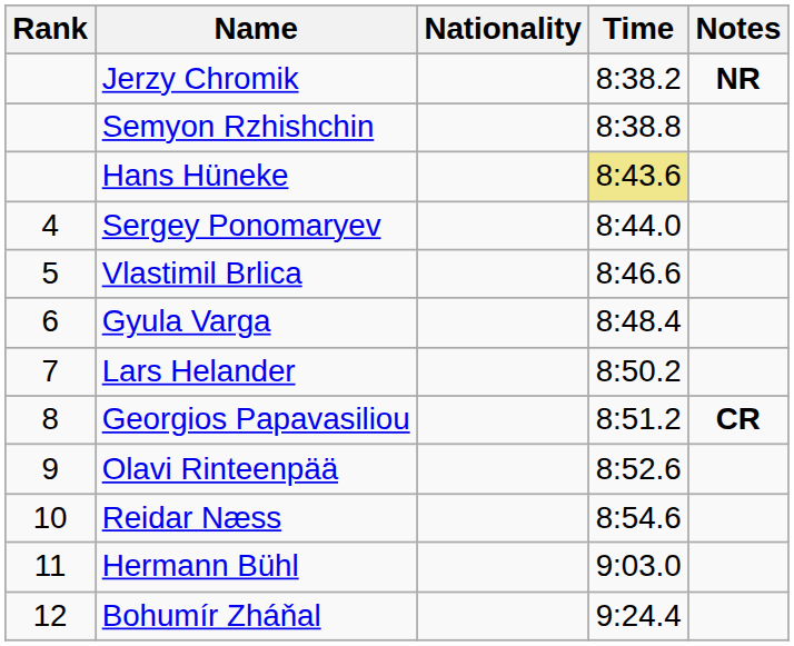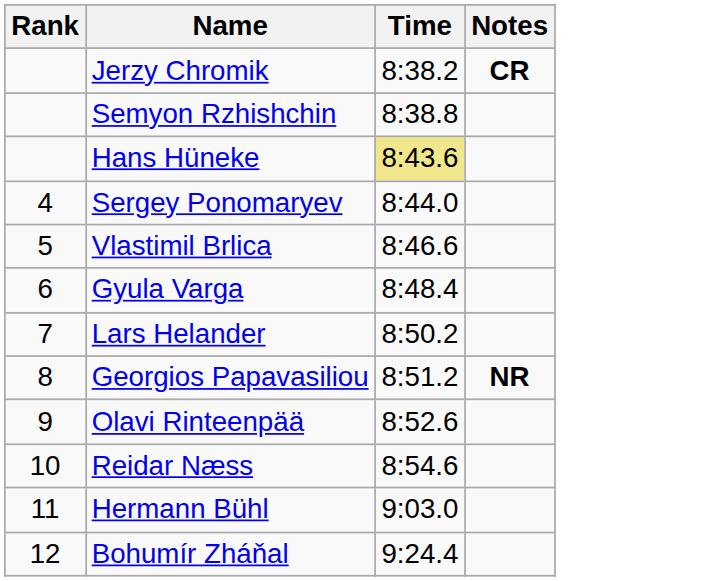- column: Nationality
Jerzy Chromik | Notes: NR -> CR
Georgios Papavasiliou | Notes: CR -> NR
